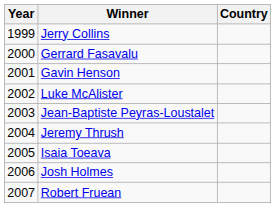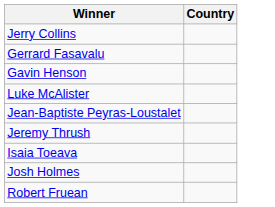- column: Year | 1999 | 2000 | 2001 | 2002 | 2003 | 2004 | 2005 | 2006 | 2007
